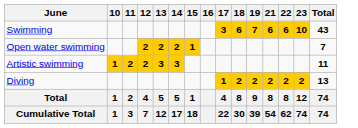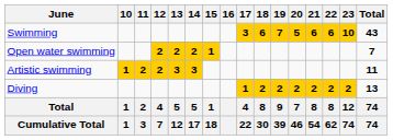+ column: 20 | 5 | 2 | 7 | 46
